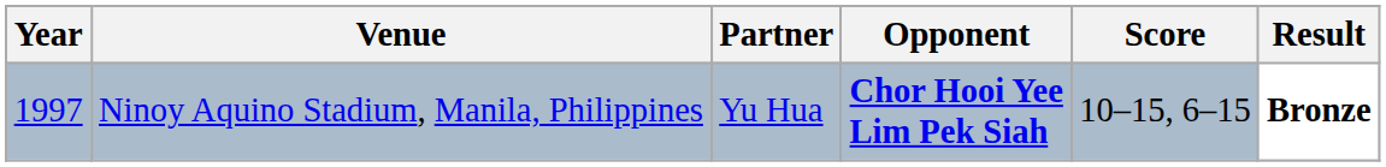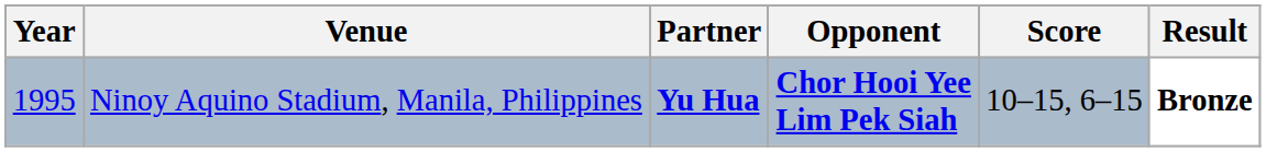Ninoy Aquino Stadium, Manila, Philippines | Year: 1997 -> 1995
Ninoy Aquino Stadium, Manila, Philippines | Partner: normal -> bold
